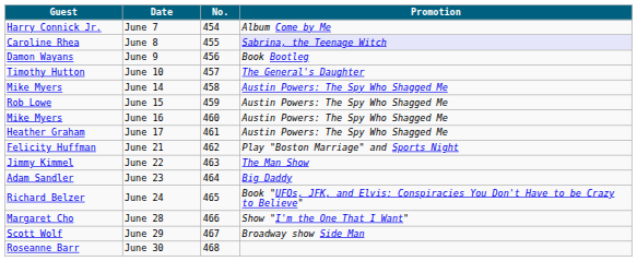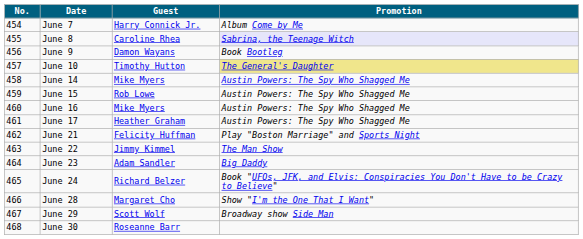columns swapped: No. <-> Guest
June 10 | Promotion: no background -> khaki background
